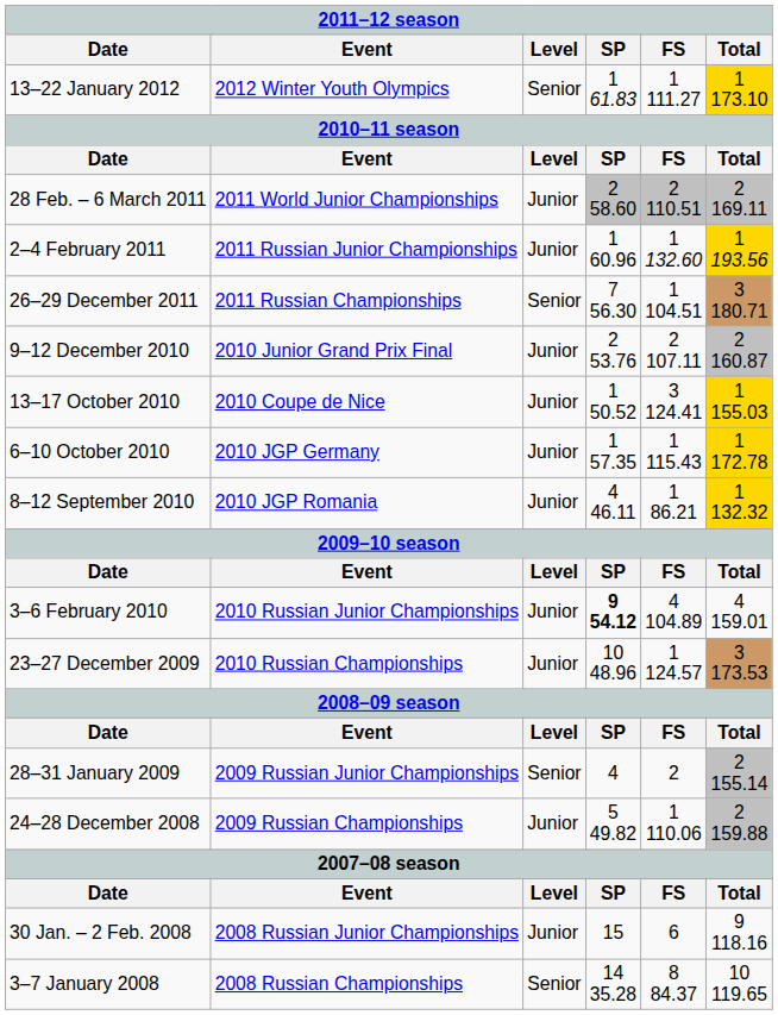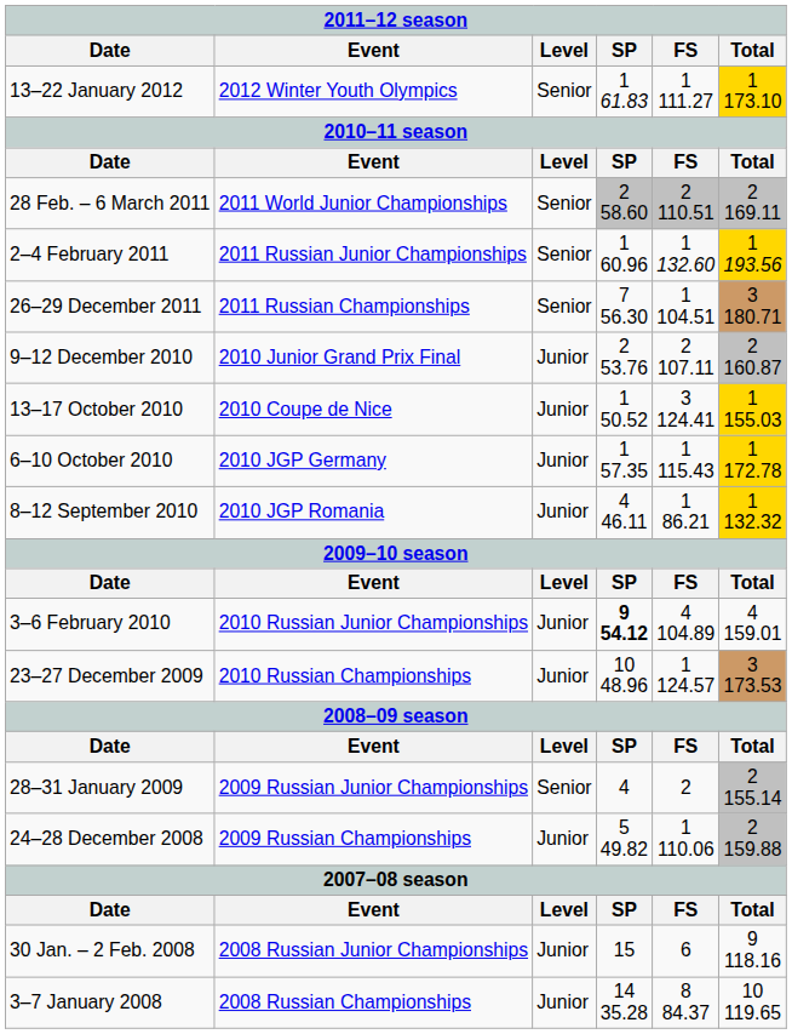28 Feb. – 6 March 2011 | Level: Junior -> Senior
2–4 February 2011 | Level: Junior -> Senior
3–7 January 2008 | Level: Senior -> Junior
